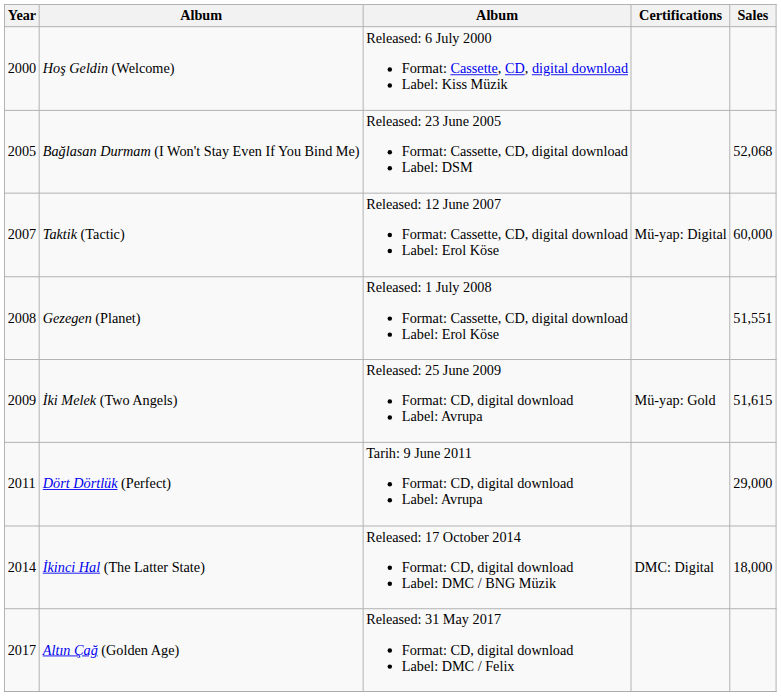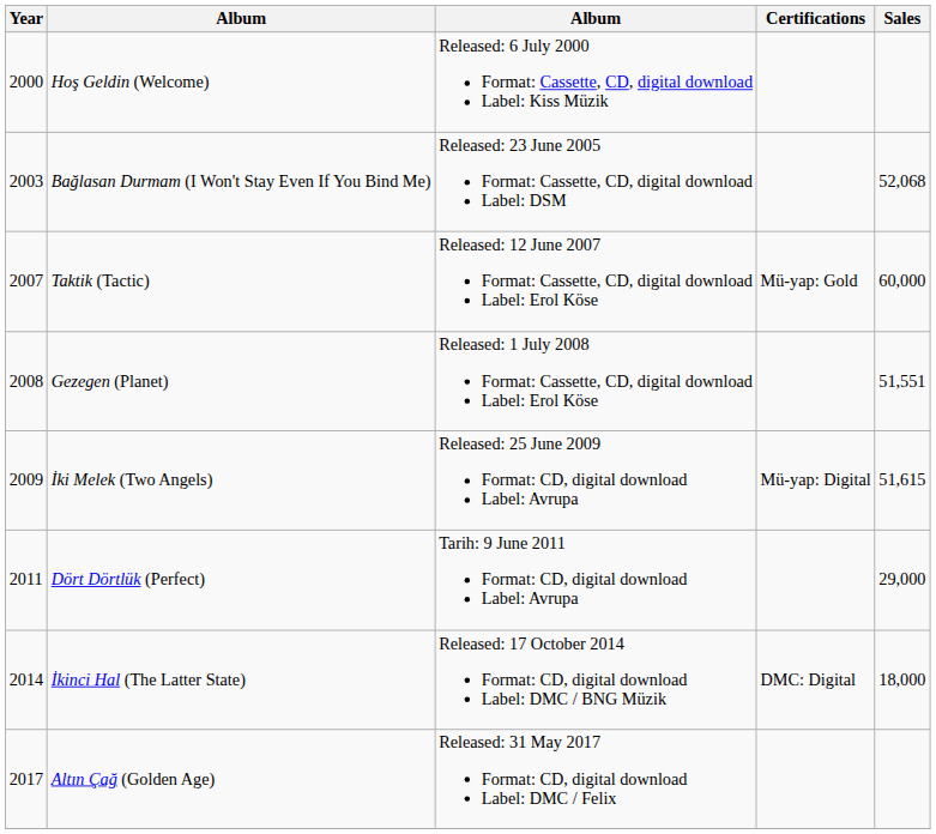Bağlasan Durmam (I Won't Stay Even If You Bind Me) | Year: 2005 -> 2003
Taktik (Tactic) | Certifications: Mü-yap: Digital -> Mü-yap: Gold
İki Melek (Two Angels) | Certifications: Mü-yap: Gold -> Mü-yap: Digital
